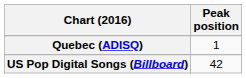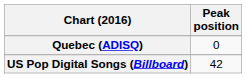Quebec (ADISQ) | Peak position: 1 -> 0
